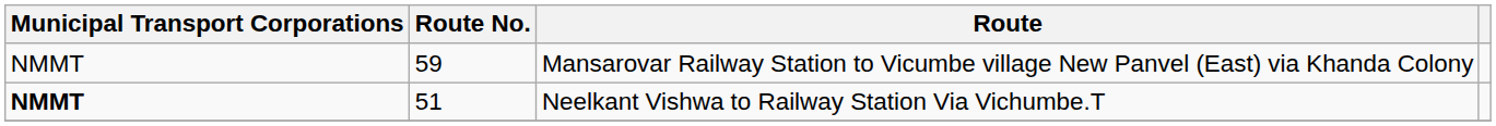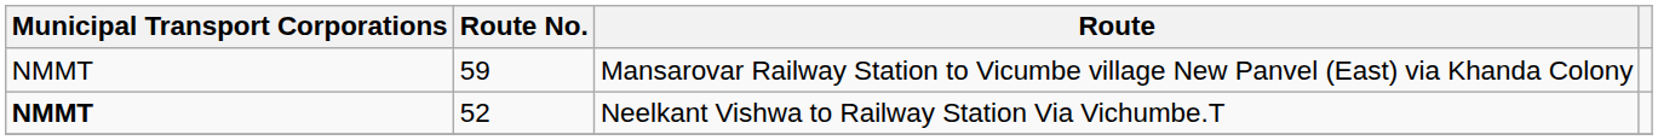Neelkant Vishwa to Railway Station Via Vichumbe.T | Route No.: 51 -> 52
